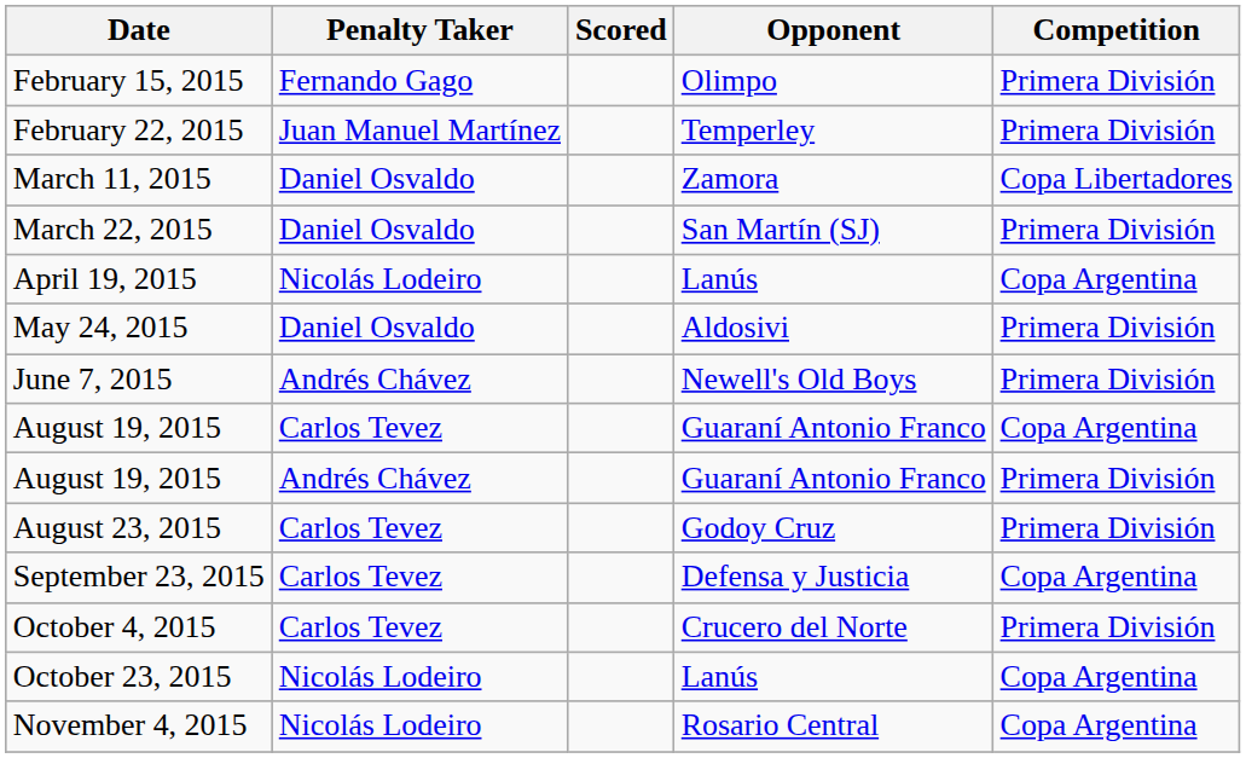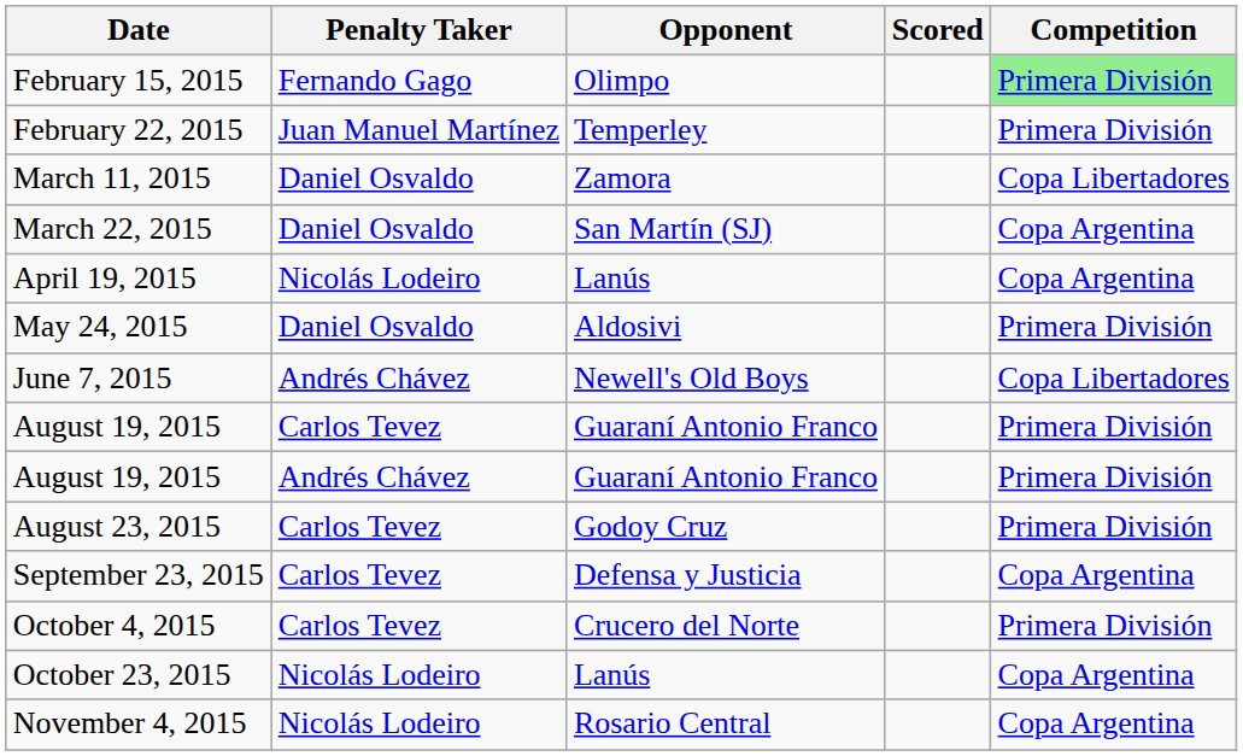columns swapped: Scored <-> Opponent
February 15, 2015 | Competition: no background -> lightgreen background
March 22, 2015 | Competition: Primera División -> Copa Argentina
June 7, 2015 | Competition: Primera División -> Copa Libertadores
August 19, 2015 / Carlos Tevez | Competition: Copa Argentina -> Primera División
